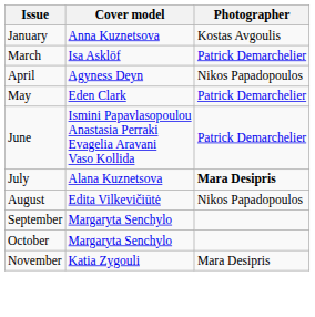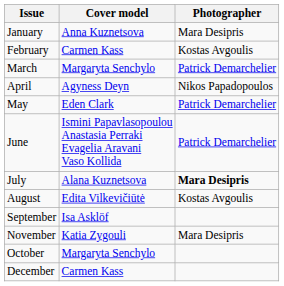January | Photographer: Kostas Avgoulis -> Mara Desipris
+ row: February | Carmen Kass | Kostas Avgoulis
March | Cover model: Isa Asklöf -> Margaryta Senchylo
August | Photographer: Nikos Papadopoulos -> Kostas Avgoulis
September | Cover model: Margaryta Senchylo -> Isa Asklöf
rows swapped: October <-> November
+ row: December | Carmen Kass
